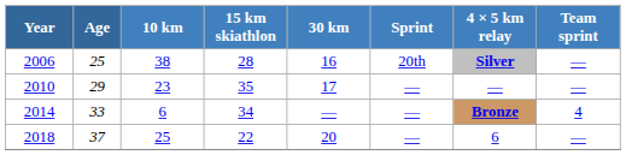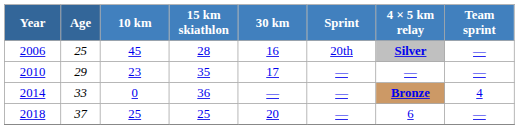2006 | 10 km: 38 -> 45
2014 | 10 km: 6 -> 0
2014 | 15 km skiathlon: 34 -> 36
2018 | 15 km skiathlon: 22 -> 25
